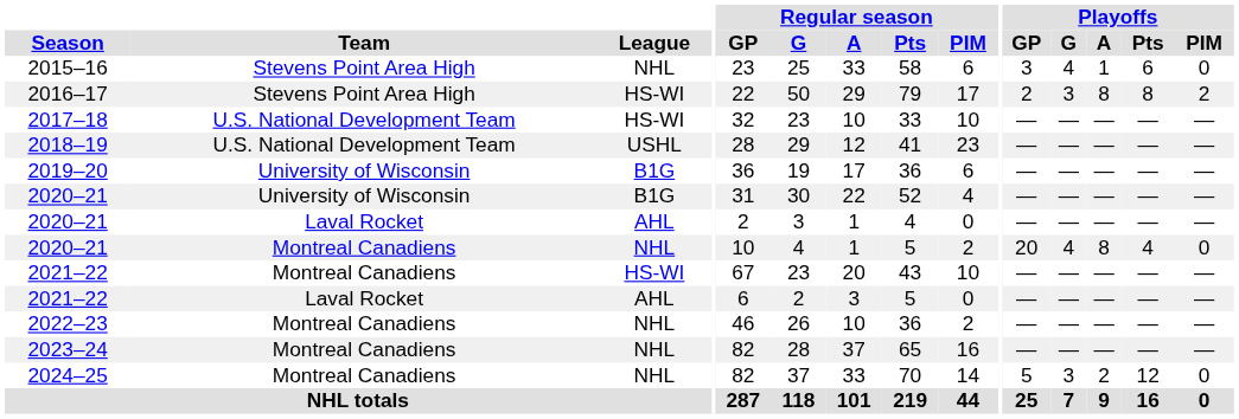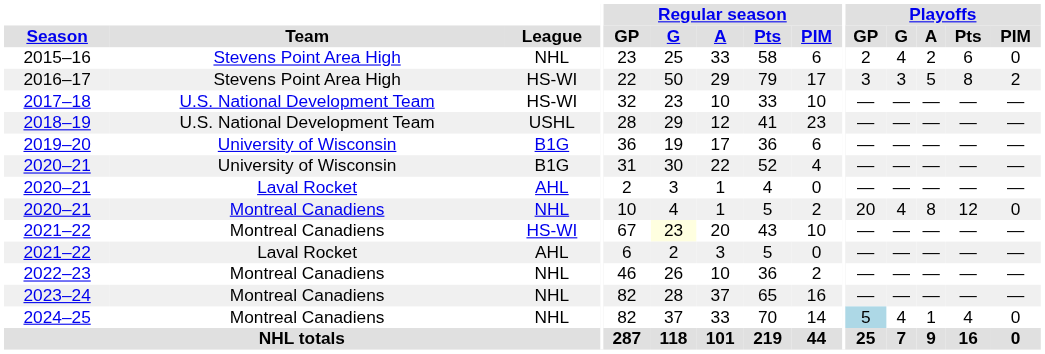2015–16 | Playoffs / GP: 3 -> 2
2015–16 | Playoffs / A: 1 -> 2
2016–17 | Playoffs / GP: 2 -> 3
2016–17 | Playoffs / A: 8 -> 5
2020–21 / Montreal Canadiens | Playoffs / Pts: 4 -> 12
2021–22 / Montreal Canadiens | Regular season / G: no background -> lightyellow background
2024–25 | Playoffs / GP: no background -> lightblue background
2024–25 | Playoffs / G: 3 -> 4
2024–25 | Playoffs / A: 2 -> 1
2024–25 | Playoffs / Pts: 12 -> 4
